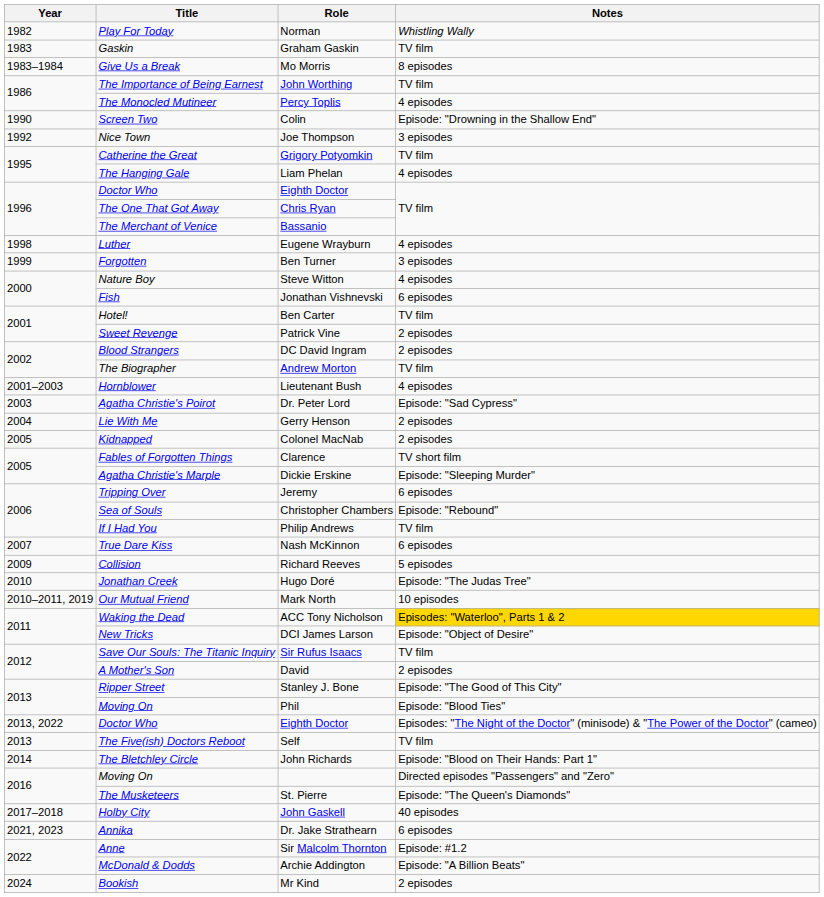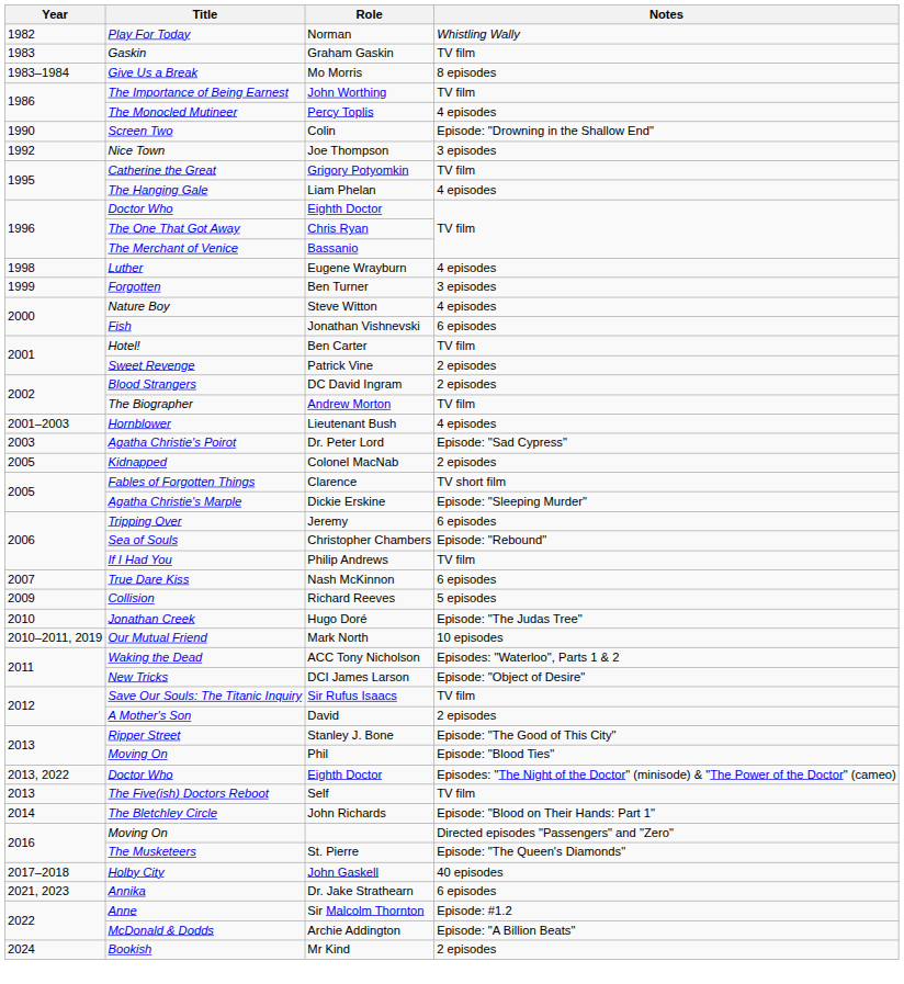- row: 2004 | Lie With Me | Gerry Henson | 2 episodes
ACC Tony Nicholson | Notes: gold background -> no background
